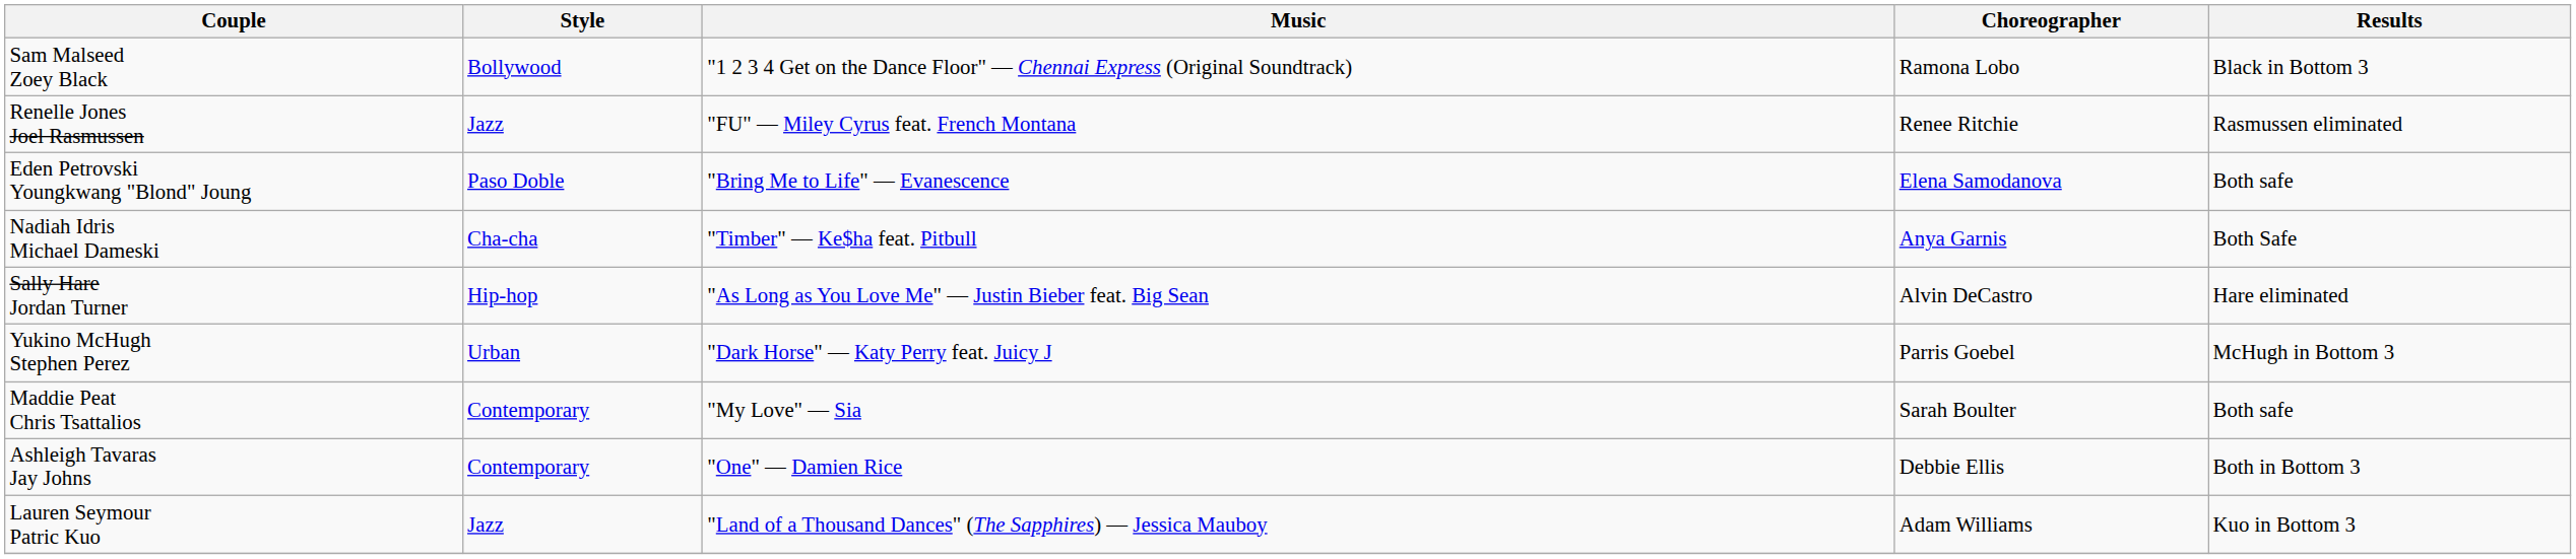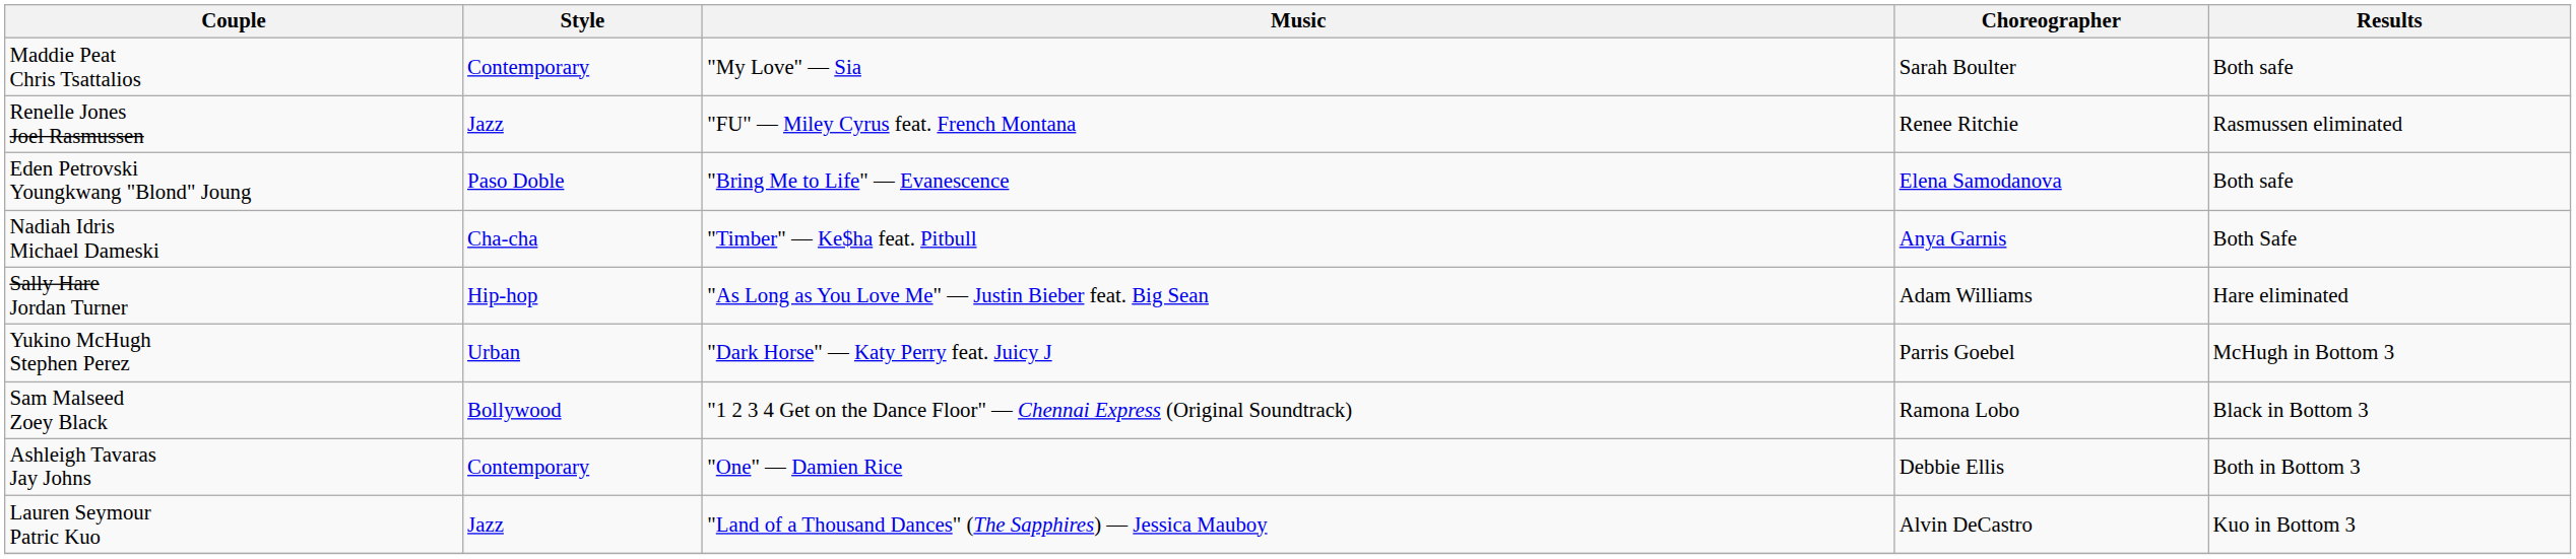rows swapped: Maddie Peat Chris Tsattalios <-> Sam Malseed Zoey Black
Sally Hare Jordan Turner | Choreographer: Alvin DeCastro -> Adam Williams
Lauren Seymour Patric Kuo | Choreographer: Adam Williams -> Alvin DeCastro
